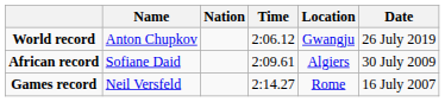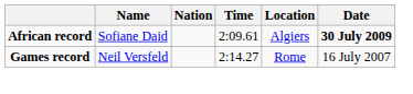- row: World record | Anton Chupkov | 2:06.12 | Gwangju | 26 July 2019
African record | Date: normal -> bold
